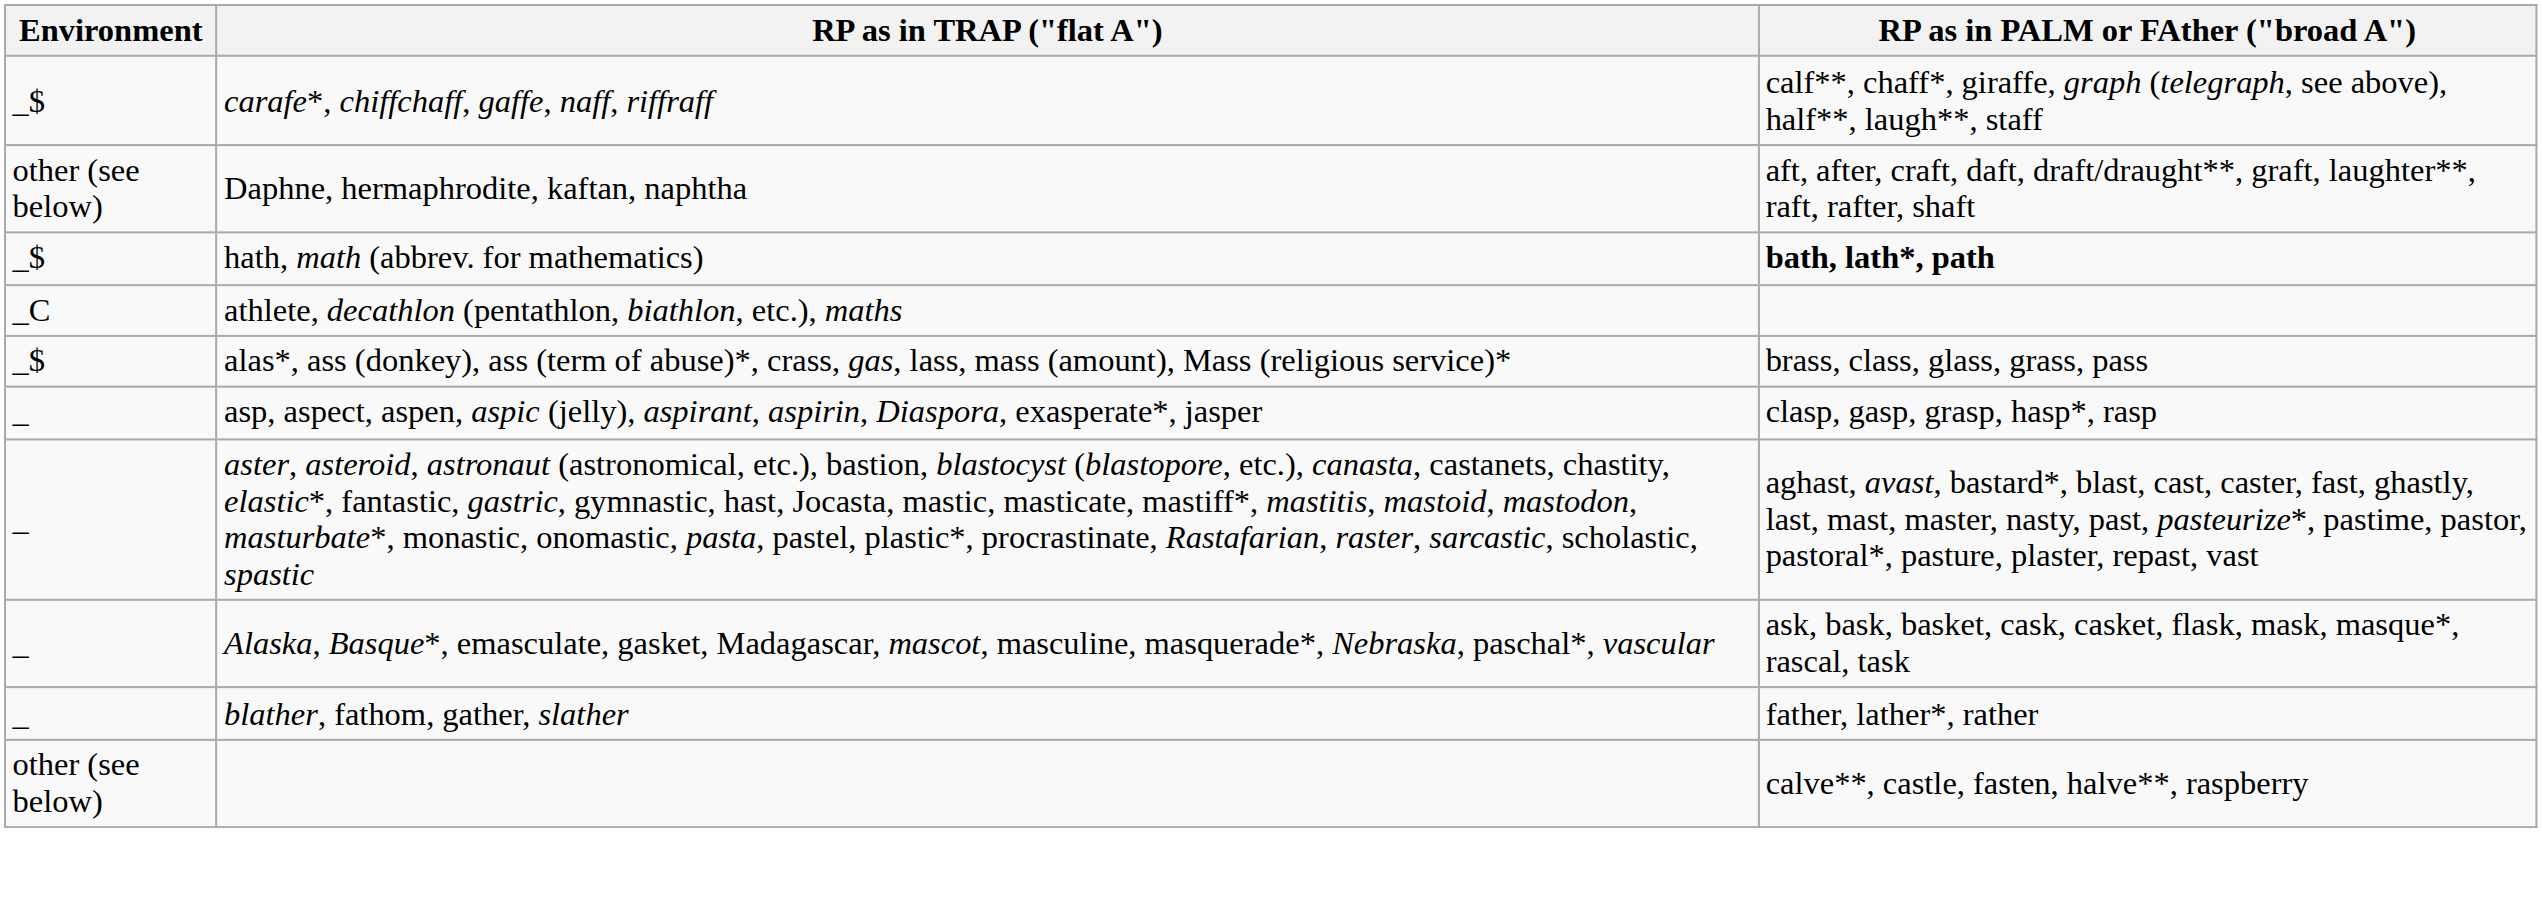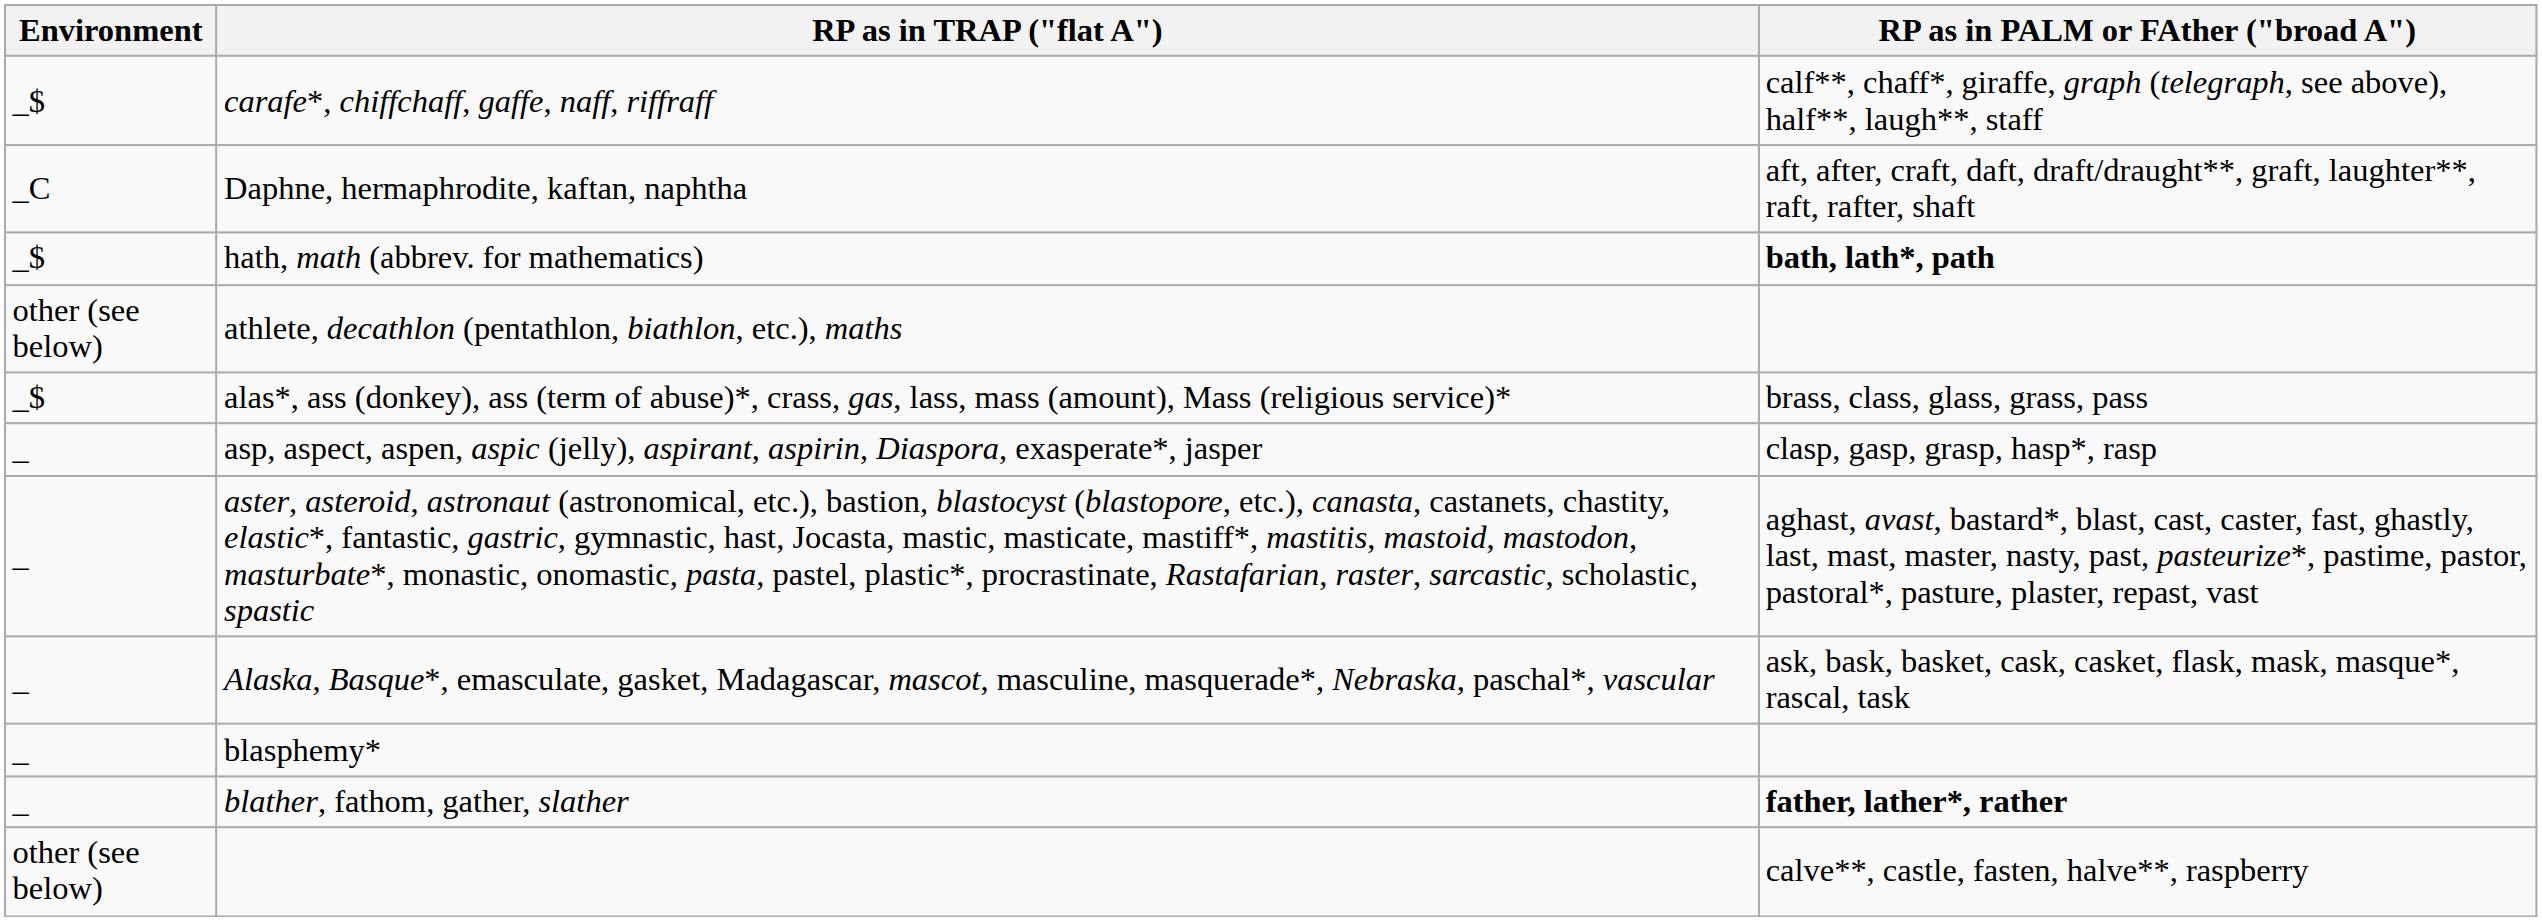Daphne, hermaphrodite, kaftan, naphtha | Environment: other (see below) -> _C
athlete, decathlon (pentathlon, biathlon, etc.), maths | Environment: _C -> other (see below)
+ row: _ | blasphemy*
blather, fathom, gather, slather | RP as in PALM or FAther ("broad A"): normal -> bold
